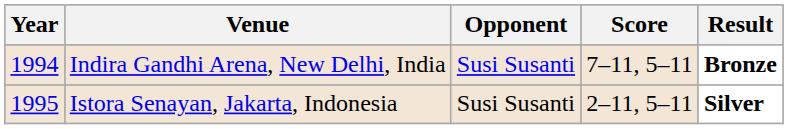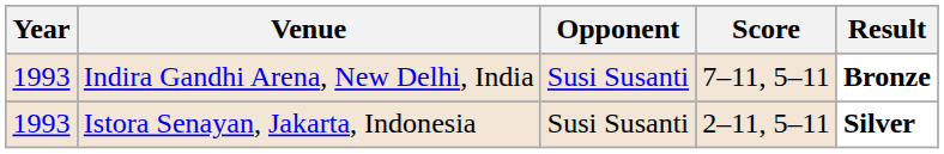Indira Gandhi Arena, New Delhi, India | Year: 1994 -> 1993
Istora Senayan, Jakarta, Indonesia | Year: 1995 -> 1993
